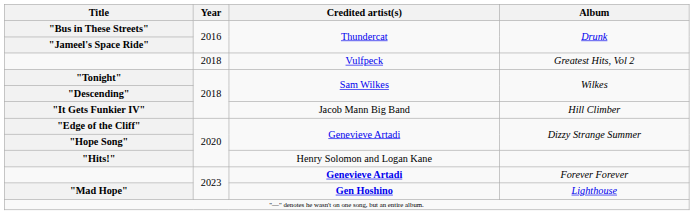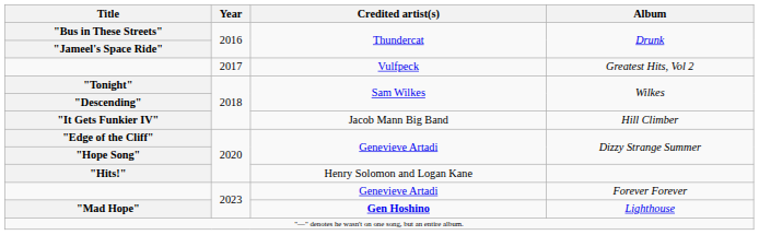Greatest Hits, Vol 2 | Year: 2018 -> 2017
Forever Forever | Credited artist(s): bold -> normal
